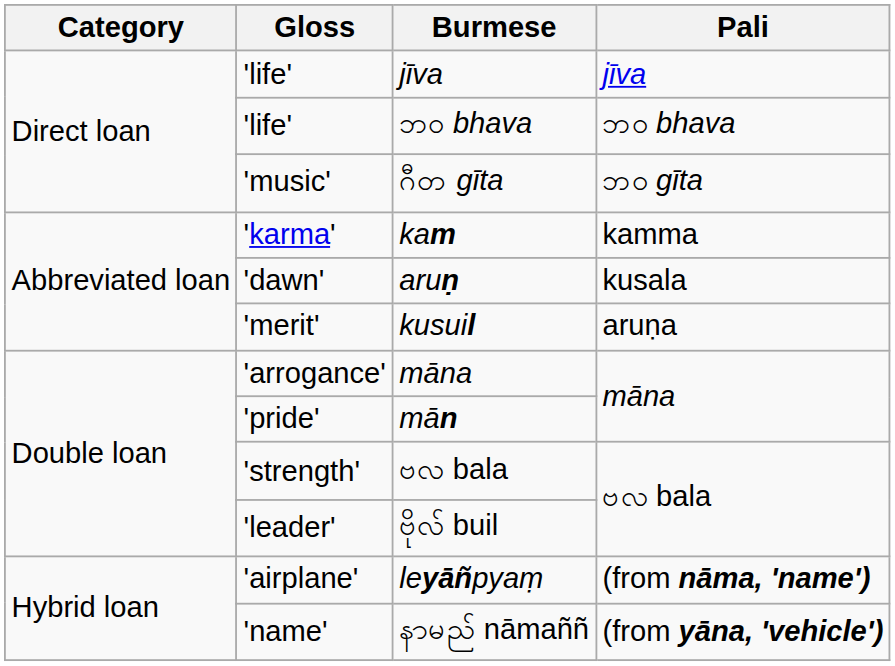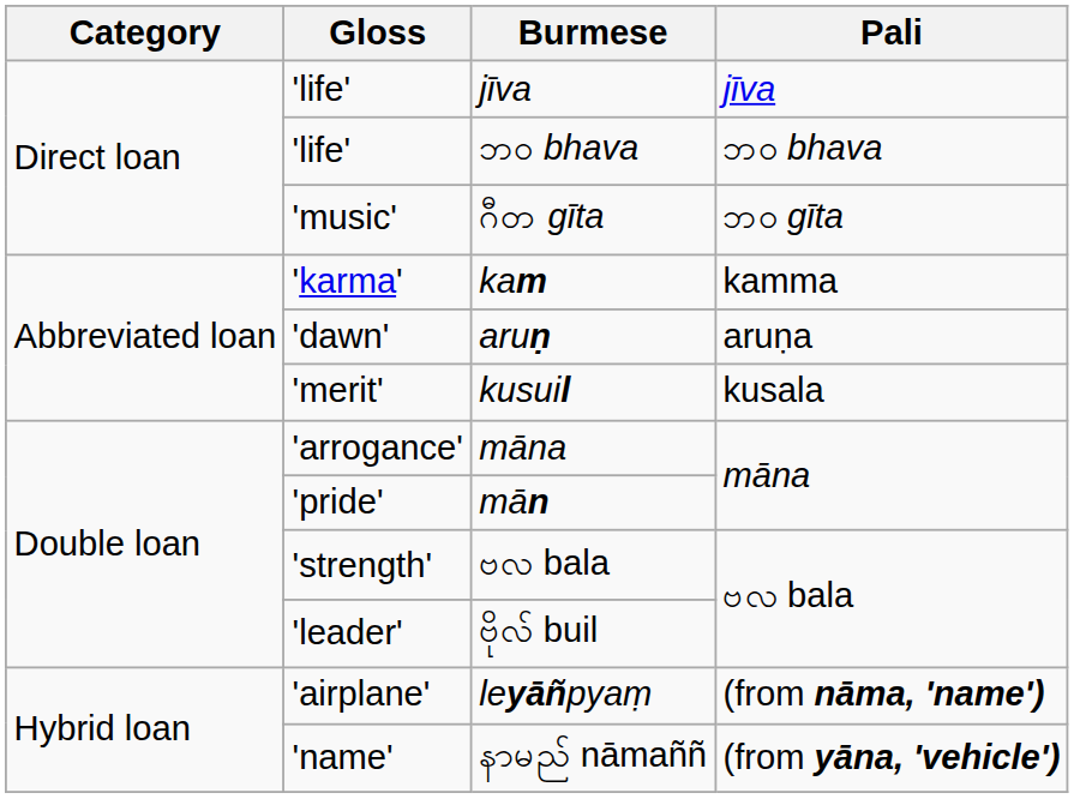aruṇ | Pali: kusala -> aruṇa
kusuil | Pali: aruṇa -> kusala
